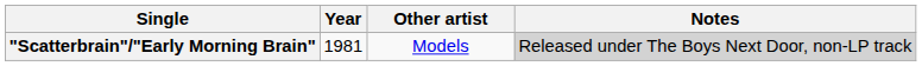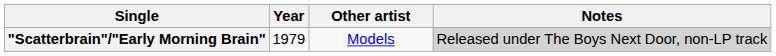"Scatterbrain"/"Early Morning Brain" | Year: 1981 -> 1979
